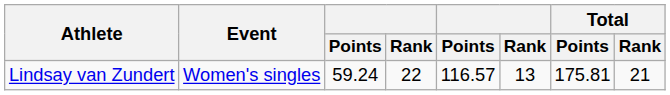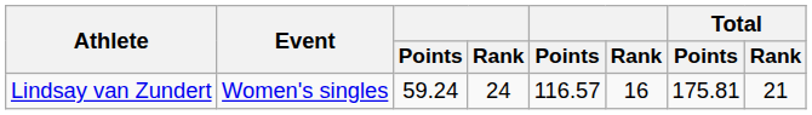Lindsay van Zundert | column 4: 22 -> 24
Lindsay van Zundert | column 6: 13 -> 16
